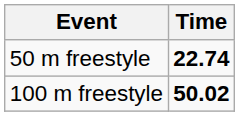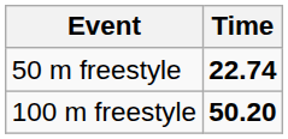100 m freestyle | Time: 50.02 -> 50.20
